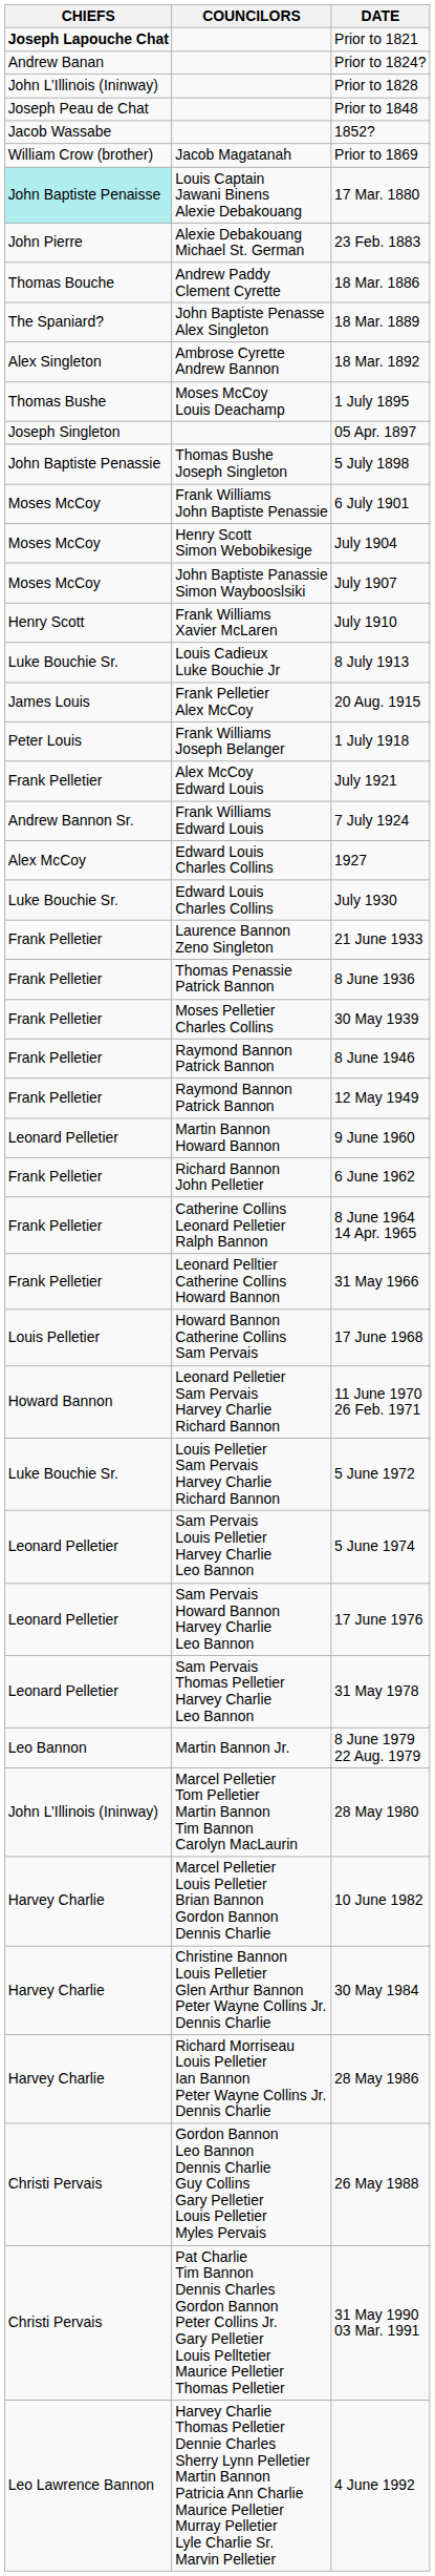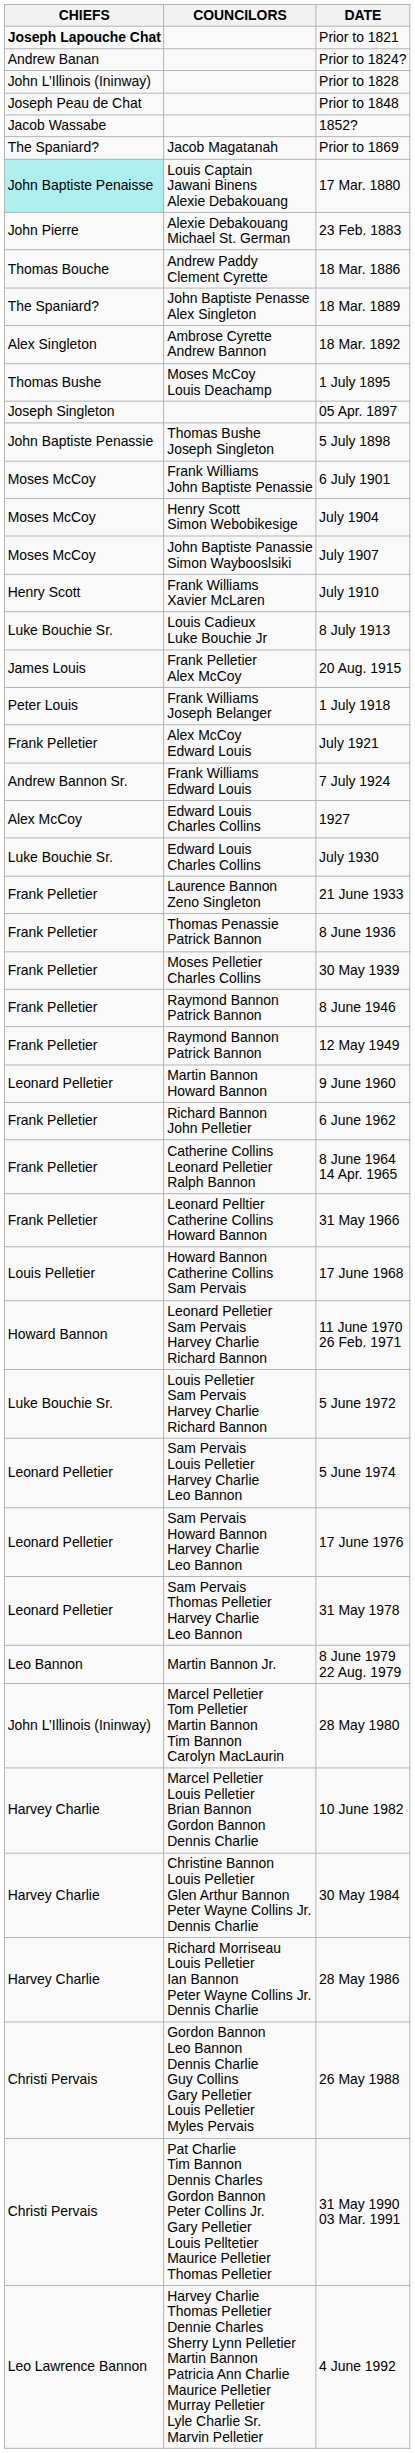Prior to 1869 | CHIEFS: William Crow (brother) -> The Spaniard?
